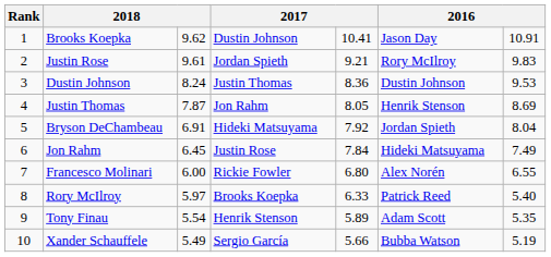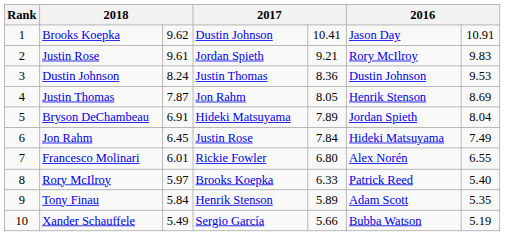Bryson DeChambeau | column 5: 7.92 -> 7.89
Francesco Molinari | column 3: 6.00 -> 6.01
Tony Finau | column 3: 5.54 -> 5.84
